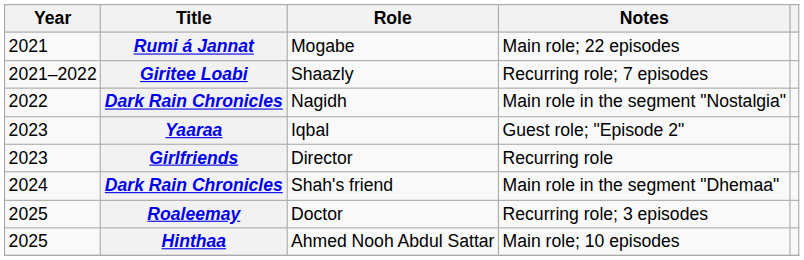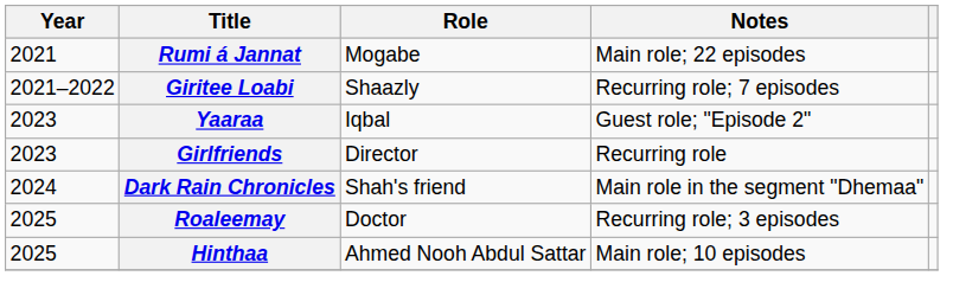- row: 2022 | Dark Rain Chronicles | Nagidh | Main role in the segment "Nostalgia"
